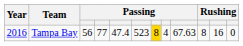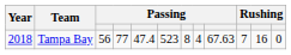Tampa Bay | Year: 2016 -> 2018
Tampa Bay | column 7: gold background -> no background
Tampa Bay | column 10: 8 -> 7
